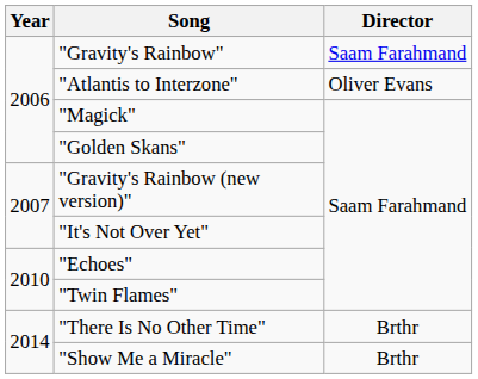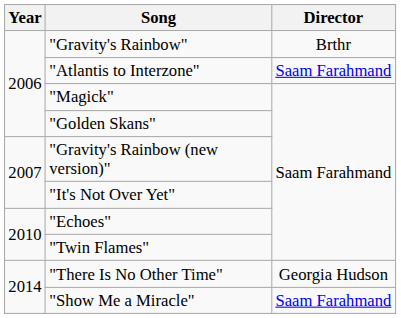"Gravity's Rainbow" | Director: Saam Farahmand -> Brthr
"Atlantis to Interzone" | Director: Oliver Evans -> Saam Farahmand
"There Is No Other Time" | Director: Brthr -> Georgia Hudson
"Show Me a Miracle" | Director: Brthr -> Saam Farahmand
